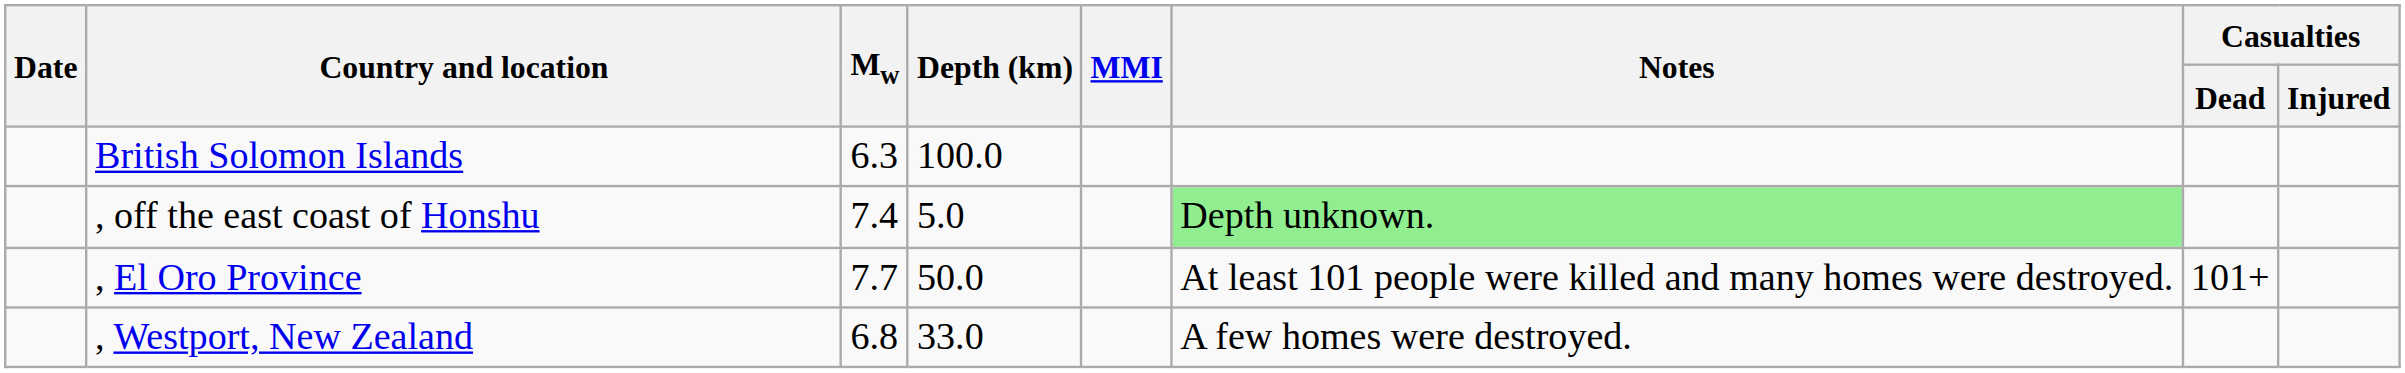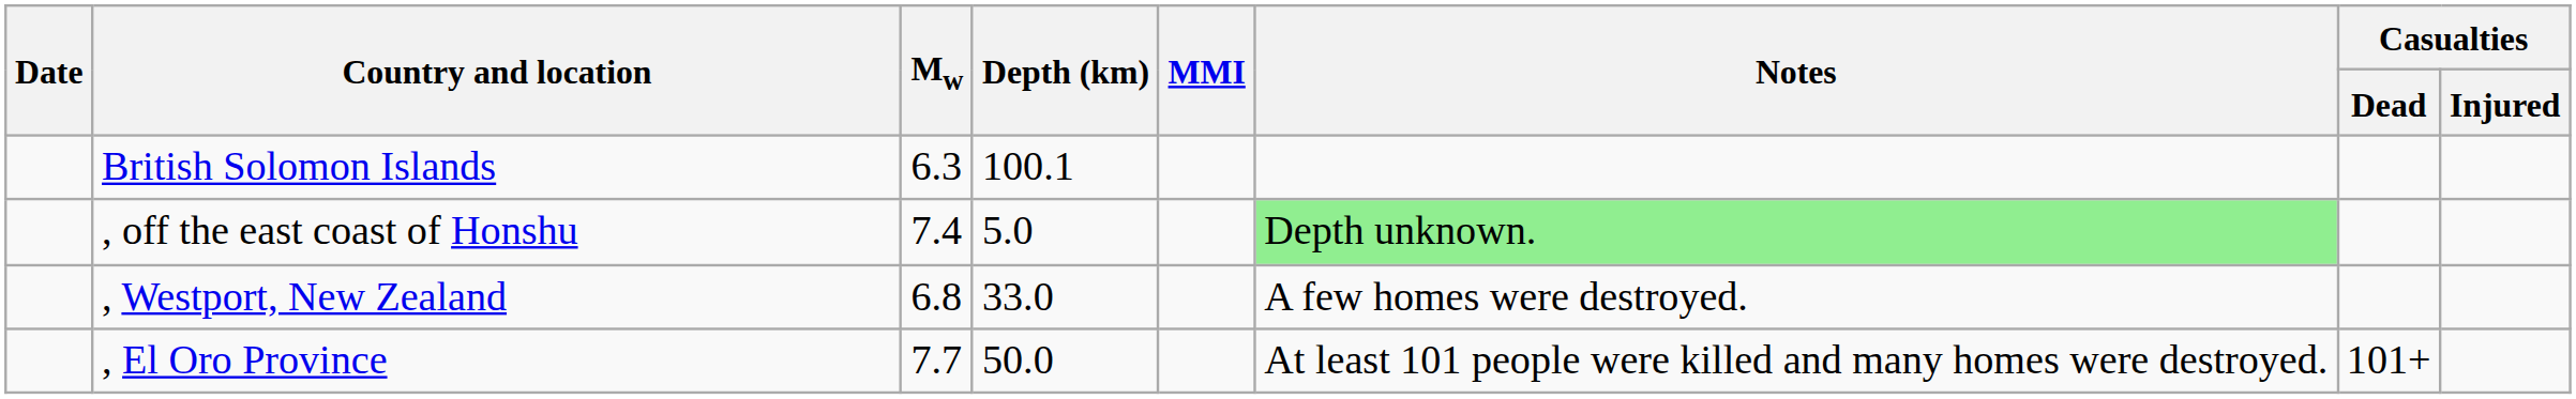British Solomon Islands | Depth (km): 100.0 -> 100.1
rows swapped: , Westport, New Zealand <-> , El Oro Province
